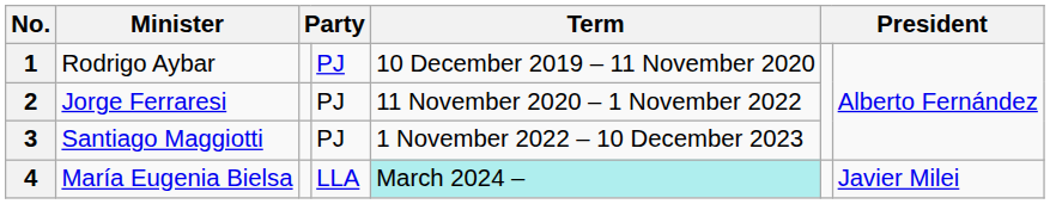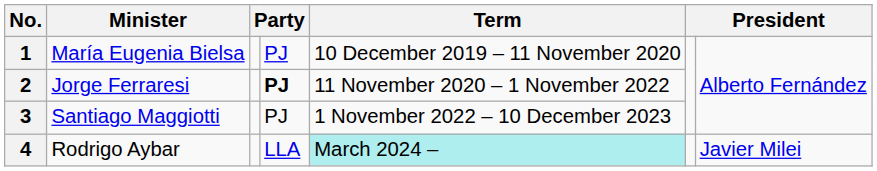1 | Minister: Rodrigo Aybar -> María Eugenia Bielsa
2 | column 4: normal -> bold
4 | Minister: María Eugenia Bielsa -> Rodrigo Aybar
